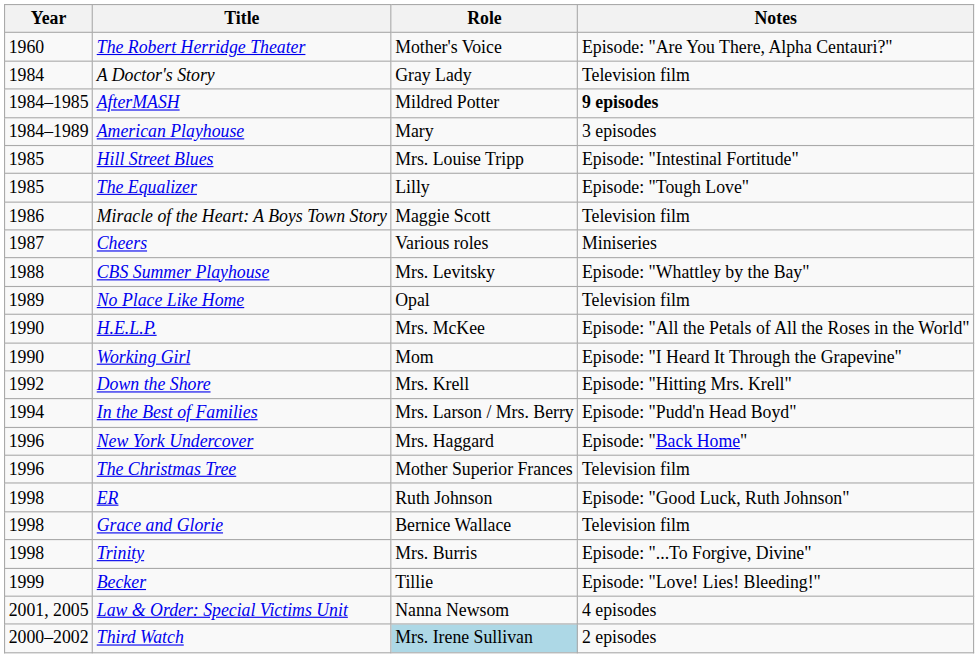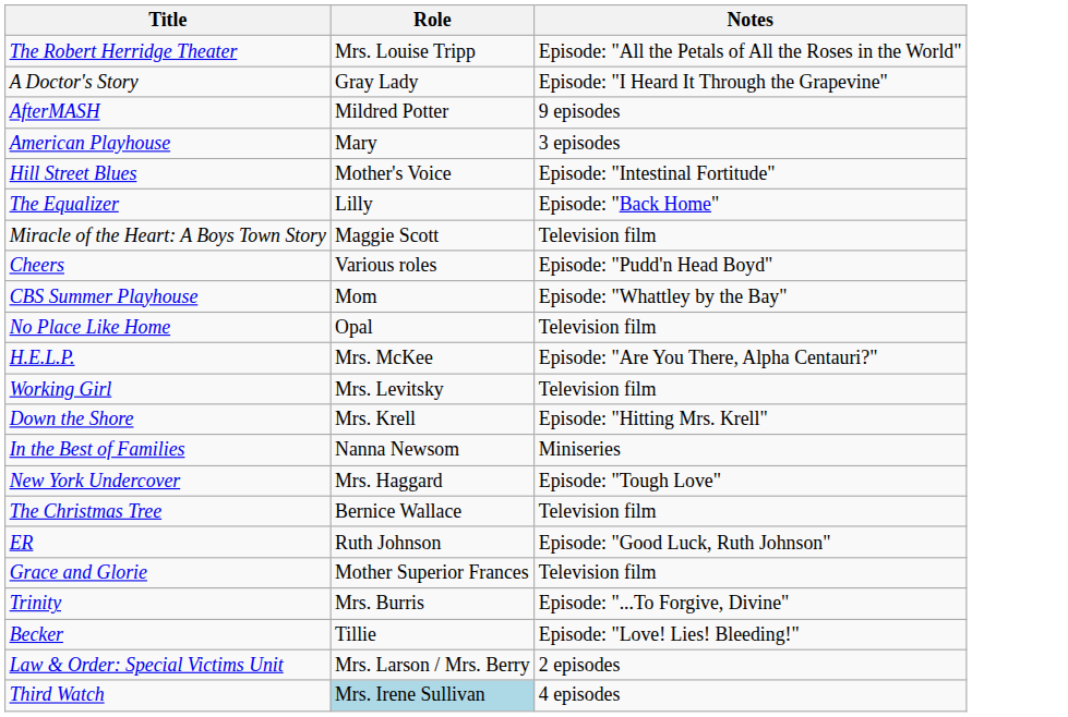- column: Year | 1960 | 1984 | 1984–1985 | 1984–1989 | 1985 | 1985 | 1986 | 1987 | 1988 | 1989 | 1990 | 1990 | 1992 | 1994 | 1996 | 1996 | 1998 | 1998 | 1998 | 1999 | 2001, 2005 | 2000–2002
The Robert Herridge Theater | Role: Mother's Voice -> Mrs. Louise Tripp
The Robert Herridge Theater | Notes: Episode: "Are You There, Alpha Centauri?" -> Episode: "All the Petals of All the Roses in the World"
A Doctor's Story | Notes: Television film -> Episode: "I Heard It Through the Grapevine"
AfterMASH | Notes: bold -> normal
Hill Street Blues | Role: Mrs. Louise Tripp -> Mother's Voice
The Equalizer | Notes: Episode: "Tough Love" -> Episode: "Back Home"
Cheers | Notes: Miniseries -> Episode: "Pudd'n Head Boyd"
CBS Summer Playhouse | Role: Mrs. Levitsky -> Mom
H.E.L.P. | Notes: Episode: "All the Petals of All the Roses in the World" -> Episode: "Are You There, Alpha Centauri?"
Working Girl | Role: Mom -> Mrs. Levitsky
Working Girl | Notes: Episode: "I Heard It Through the Grapevine" -> Television film
In the Best of Families | Role: Mrs. Larson / Mrs. Berry -> Nanna Newsom
In the Best of Families | Notes: Episode: "Pudd'n Head Boyd" -> Miniseries
New York Undercover | Notes: Episode: "Back Home" -> Episode: "Tough Love"
The Christmas Tree | Role: Mother Superior Frances -> Bernice Wallace
Grace and Glorie | Role: Bernice Wallace -> Mother Superior Frances
Law & Order: Special Victims Unit | Role: Nanna Newsom -> Mrs. Larson / Mrs. Berry
Law & Order: Special Victims Unit | Notes: 4 episodes -> 2 episodes
Third Watch | Notes: 2 episodes -> 4 episodes
